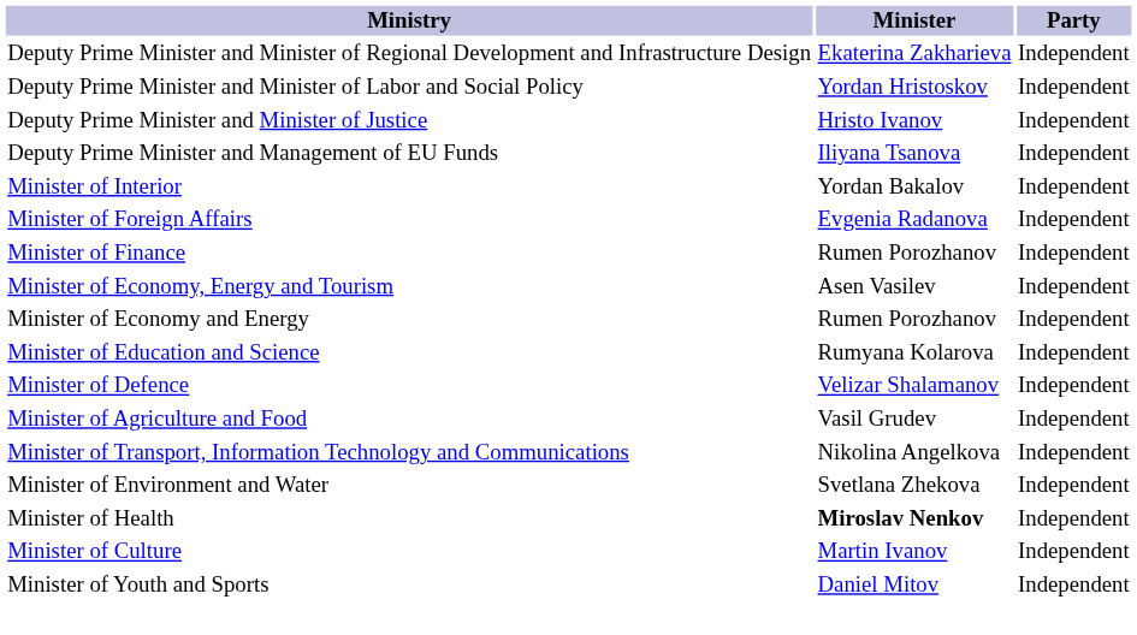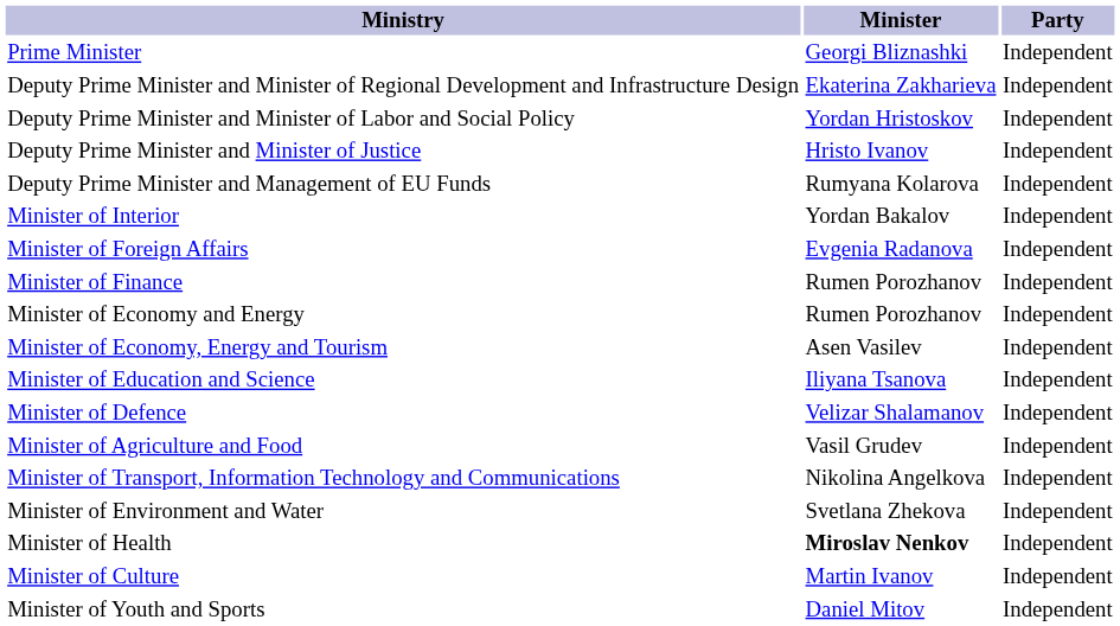+ row: Prime Minister | Georgi Bliznashki | Independent
Deputy Prime Minister and Management of EU Funds | Minister: Iliyana Tsanova -> Rumyana Kolarova
rows swapped: Minister of Economy, Energy and Tourism <-> Minister of Economy and Energy
Minister of Education and Science | Minister: Rumyana Kolarova -> Iliyana Tsanova
